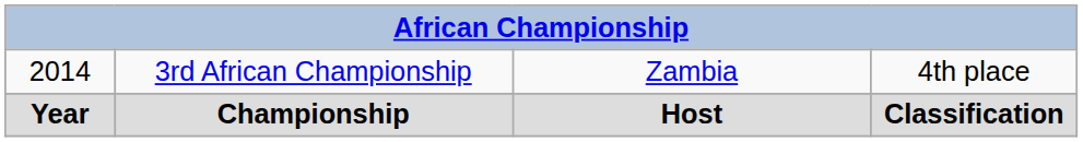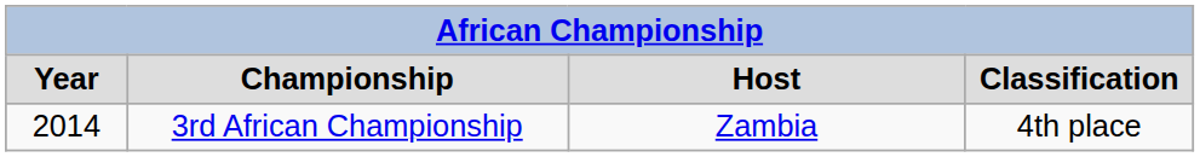rows swapped: Year <-> 2014
